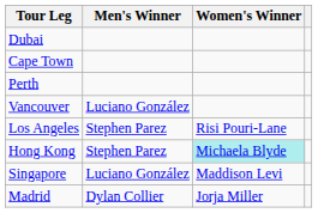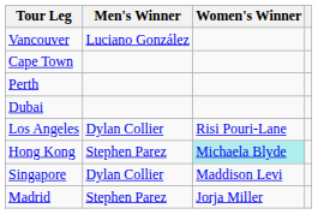rows swapped: Dubai <-> Vancouver
Los Angeles | Men's Winner: Stephen Parez -> Dylan Collier
Singapore | Men's Winner: Luciano González -> Dylan Collier
Madrid | Men's Winner: Dylan Collier -> Stephen Parez
